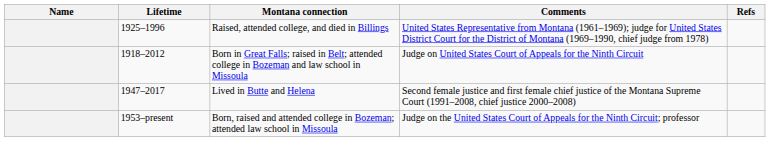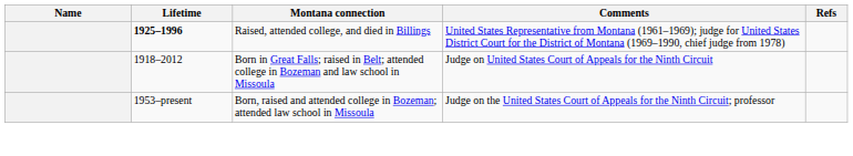Raised, attended college, and died in Billings | Lifetime: normal -> bold
- row: 1947–2017 | Lived in Butte and Helena | Second female justice and first female chief justice of the Montana Supreme Court (1991–2008, chief justice 2000–2008)
